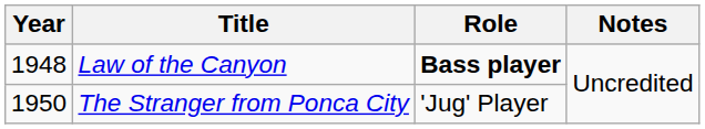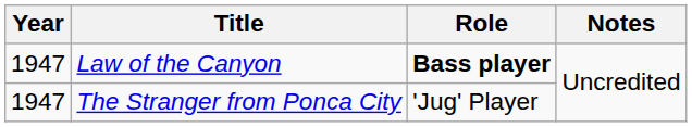Law of the Canyon | Year: 1948 -> 1947
The Stranger from Ponca City | Year: 1950 -> 1947
